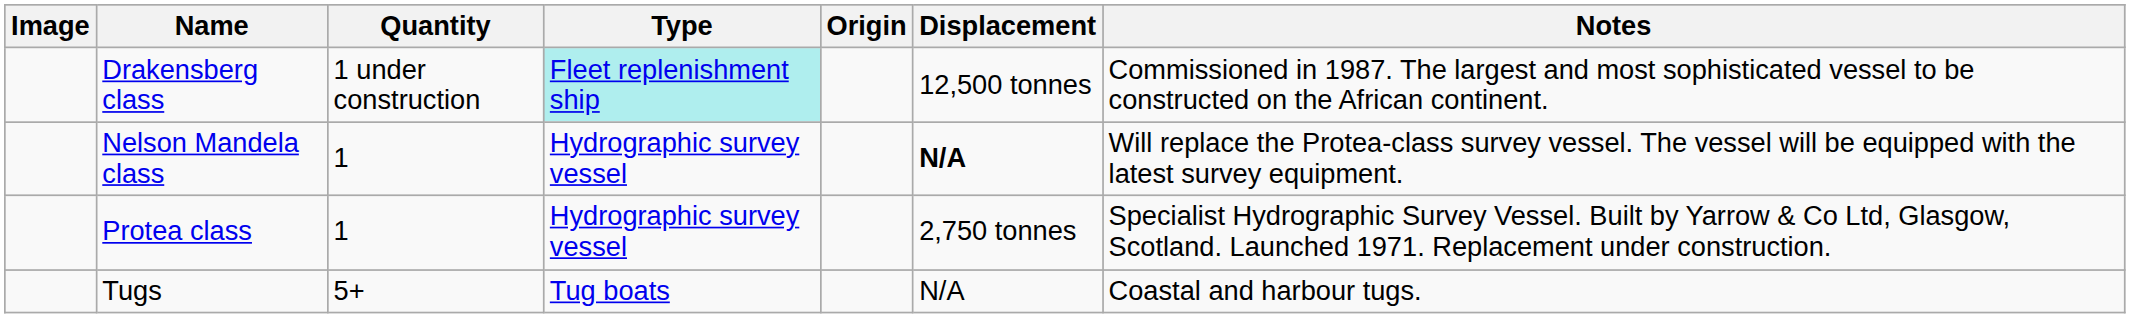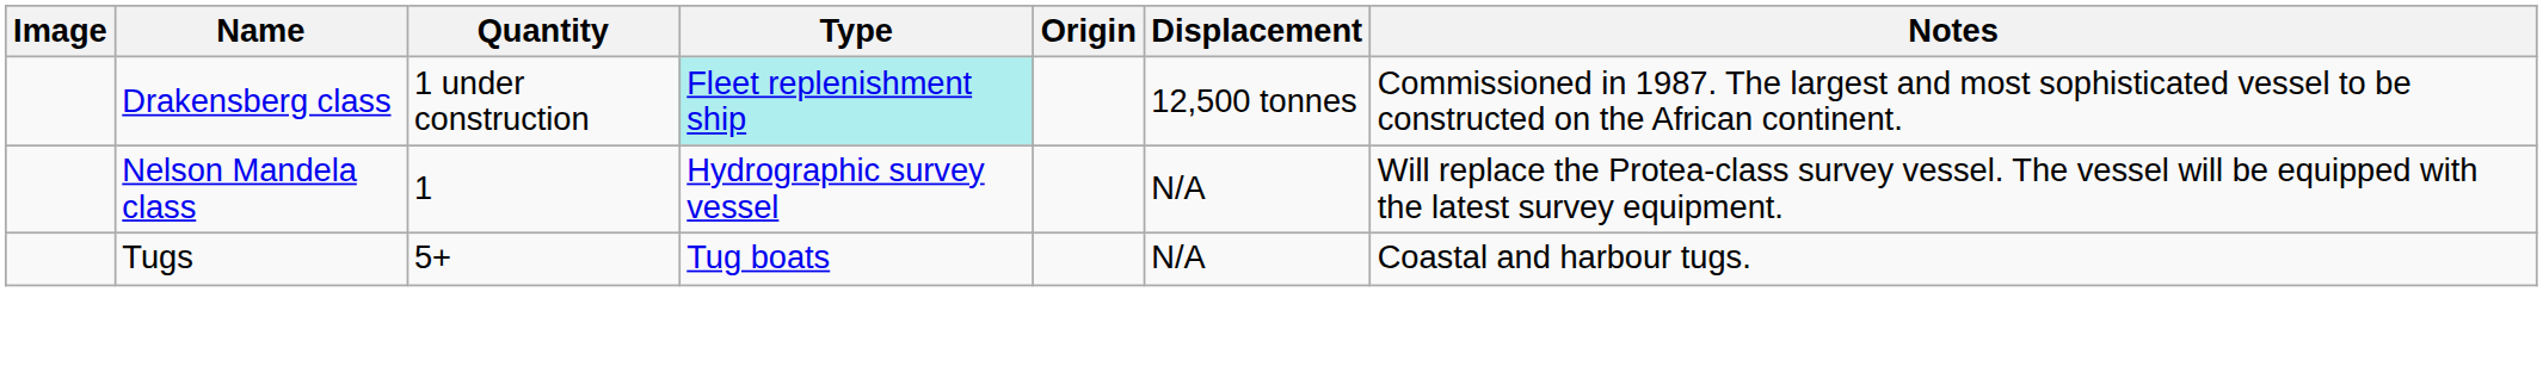Nelson Mandela class | Displacement: bold -> normal
- row: Protea class | 1 | Hydrographic survey vessel | 2,750 tonnes | Specialist Hydrographic Survey Vessel. Built by Yarrow & Co Ltd, Glasgow, Scotland. Launched 1971. Replacement under construction.
